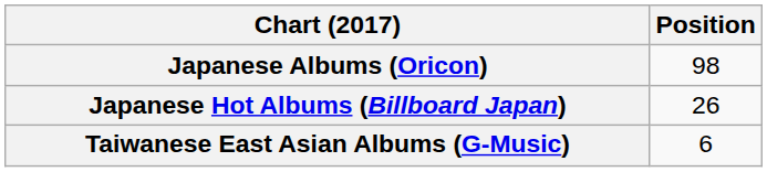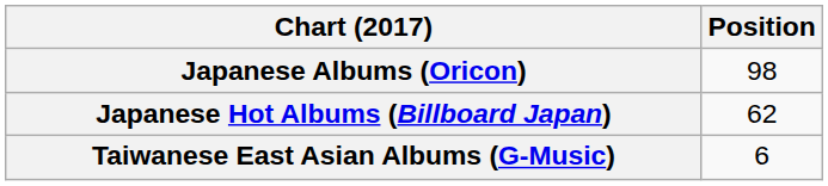Japanese Hot Albums (Billboard Japan) | Position: 26 -> 62
